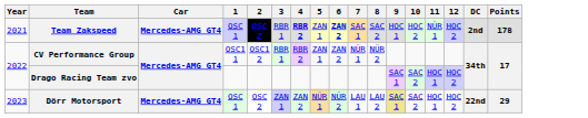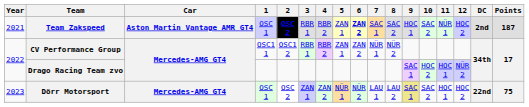Team Zakspeed | Car: Mercedes-AMG GT4 -> Aston Martin Vantage AMR GT4
Team Zakspeed | 4: bold -> normal
Team Zakspeed | 10: HOC 2 -> SAC 2
Team Zakspeed | Points: 178 -> 187
Drago Racing Team zvo | 10: SAC 2 -> HOC 2
Drago Racing Team zvo | 12: HOC 2 -> NÜR 2
Dörr Motorsport | Points: 29 -> 75
